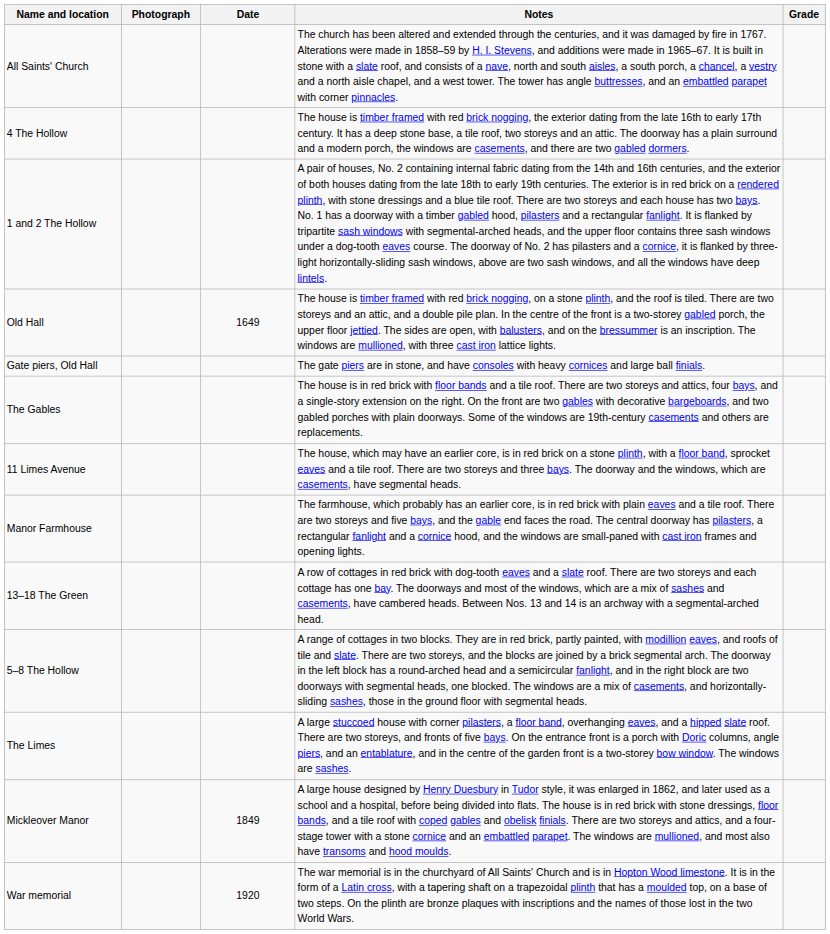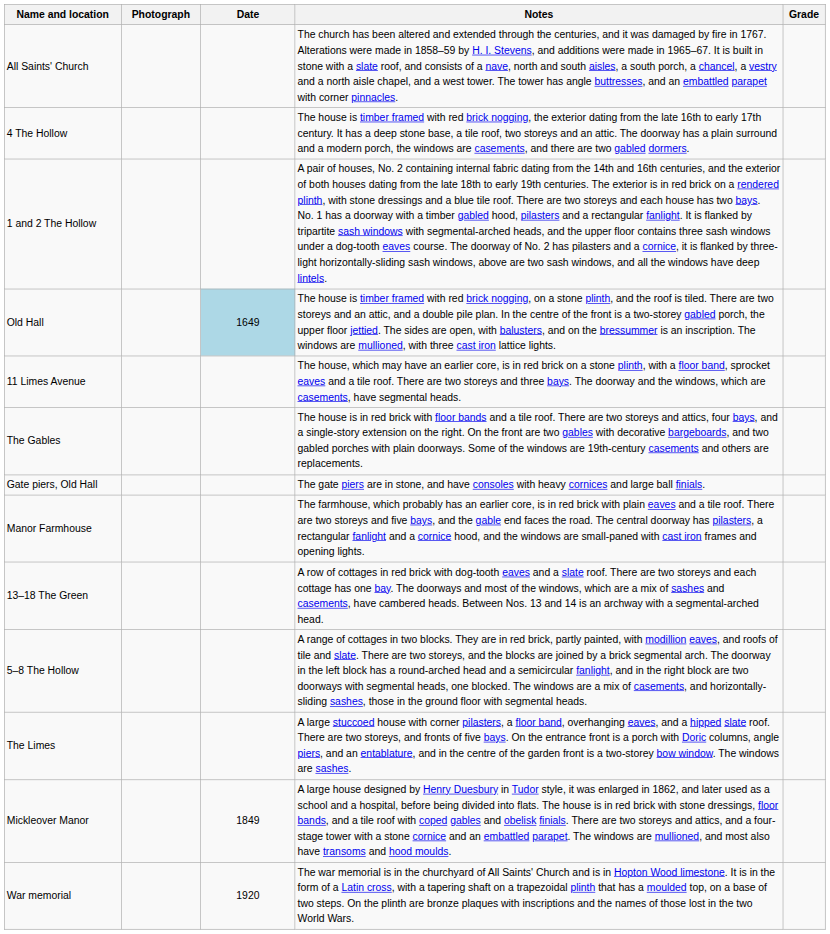Old Hall | Date: no background -> lightblue background
rows swapped: Gate piers, Old Hall <-> 11 Limes Avenue
